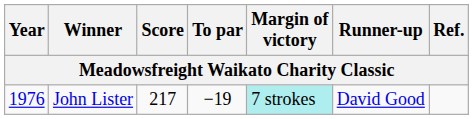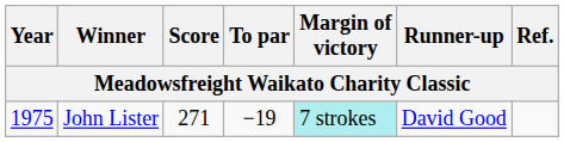John Lister | Year: 1976 -> 1975
John Lister | Score: 217 -> 271
